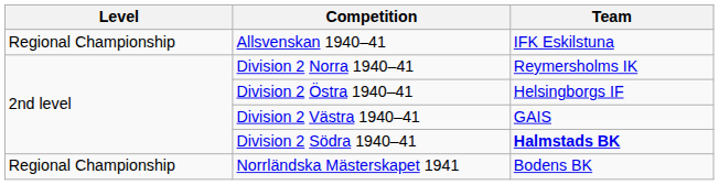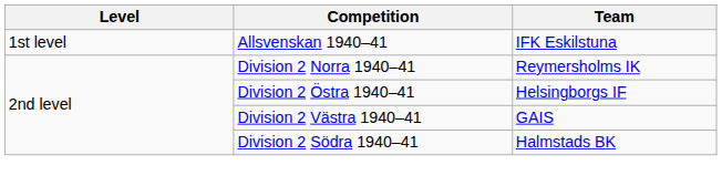Allsvenskan 1940–41 | Level: Regional Championship -> 1st level
Division 2 Södra 1940–41 | Team: bold -> normal
- row: Regional Championship | Norrländska Mästerskapet 1941 | Bodens BK
